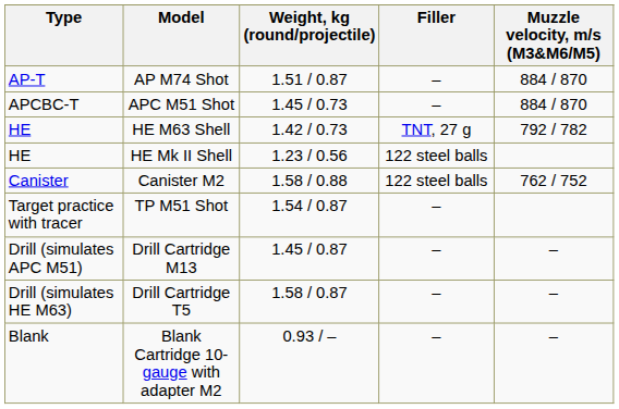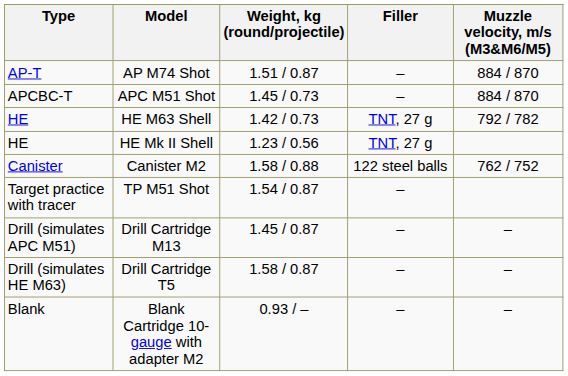HE Mk II Shell | Filler: 122 steel balls -> TNT, 27 g
